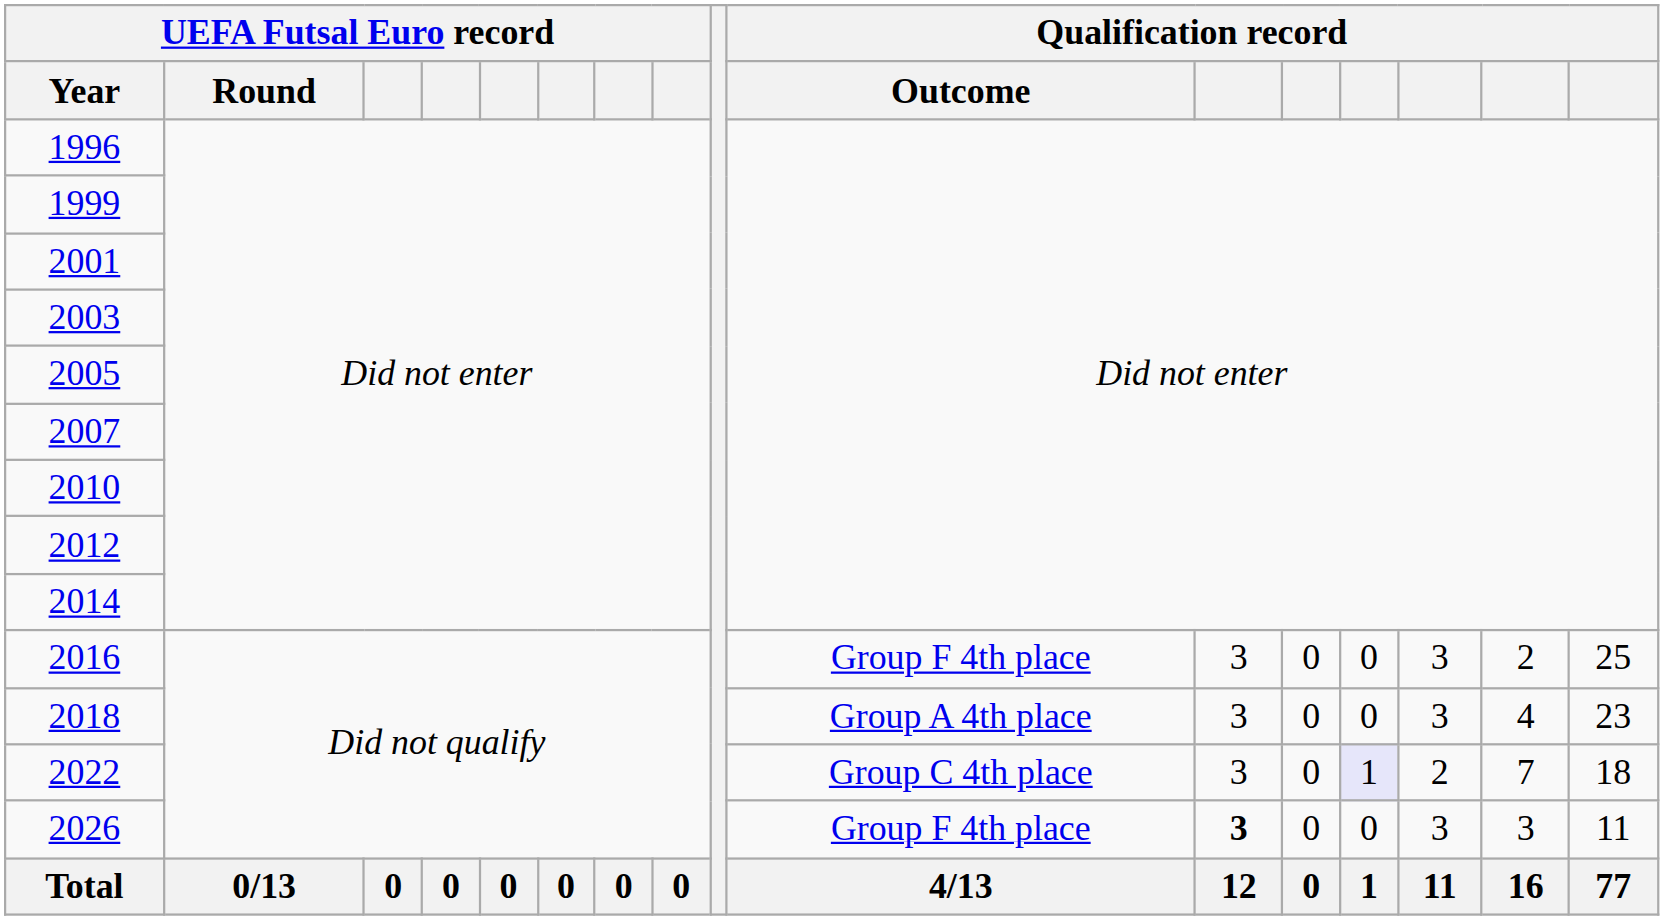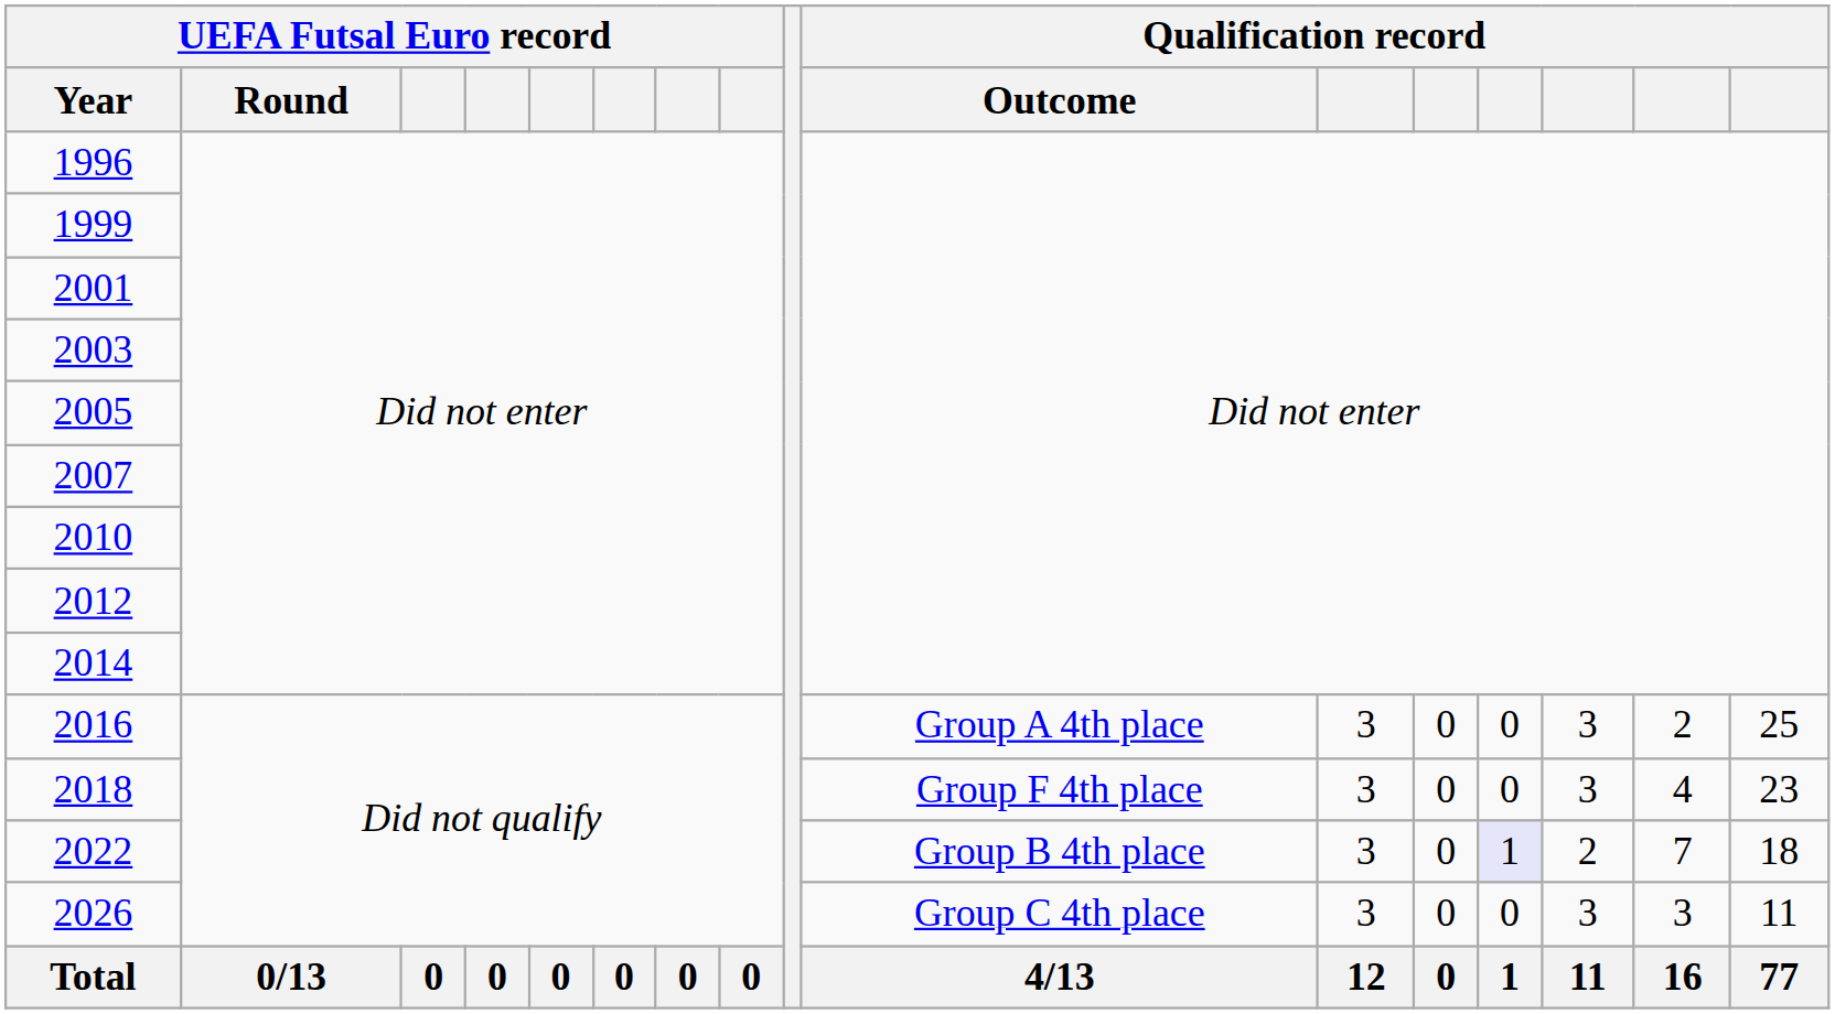2016 | Qualification record / Outcome: Group F 4th place -> Group A 4th place
2018 | Qualification record / Outcome: Group A 4th place -> Group F 4th place
2022 | Qualification record / Outcome: Group C 4th place -> Group B 4th place
2026 | Qualification record / Outcome: Group F 4th place -> Group C 4th place
2026 | column 11: bold -> normal
